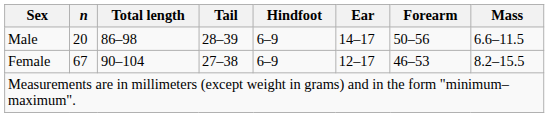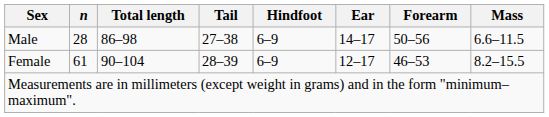Male | n: 20 -> 28
Male | Tail: 28–39 -> 27–38
Female | n: 67 -> 61
Female | Tail: 27–38 -> 28–39
